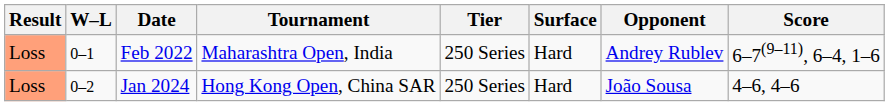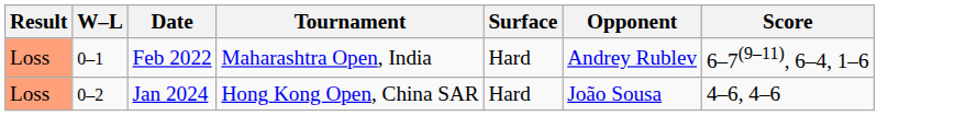- column: Tier | 250 Series | 250 Series
